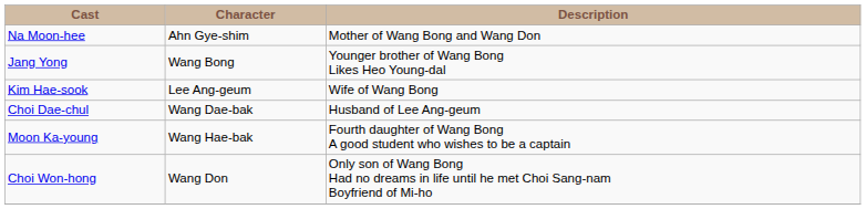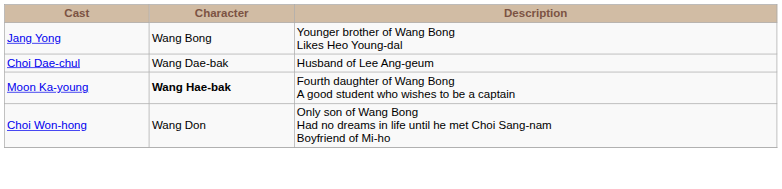- row: Na Moon-hee | Ahn Gye-shim | Mother of Wang Bong and Wang Don
- row: Kim Hae-sook | Lee Ang-geum | Wife of Wang Bong
Moon Ka-young | Character: normal -> bold
